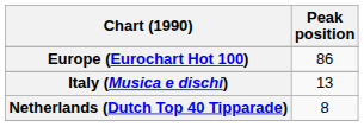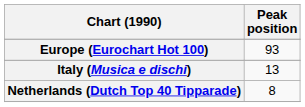Europe (Eurochart Hot 100) | Peak position: 86 -> 93
